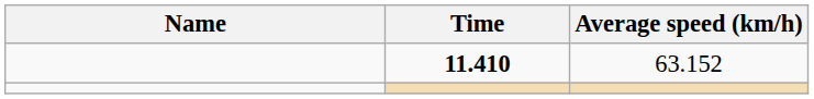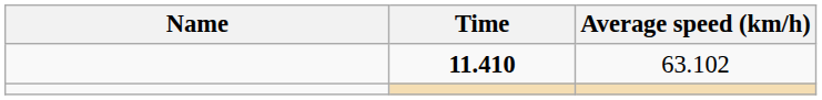11.410 | Average speed (km/h): 63.152 -> 63.102
